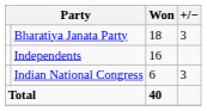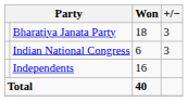rows swapped: Independents <-> Indian National Congress
